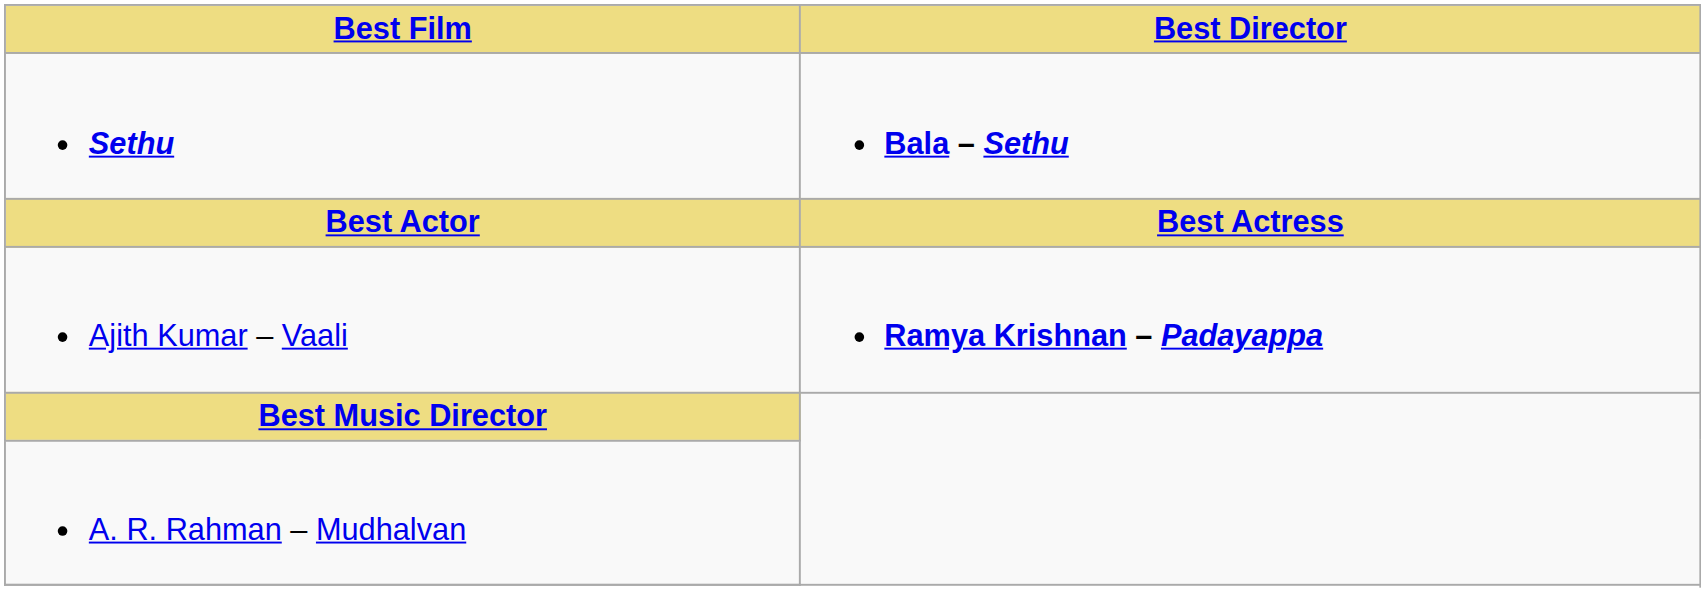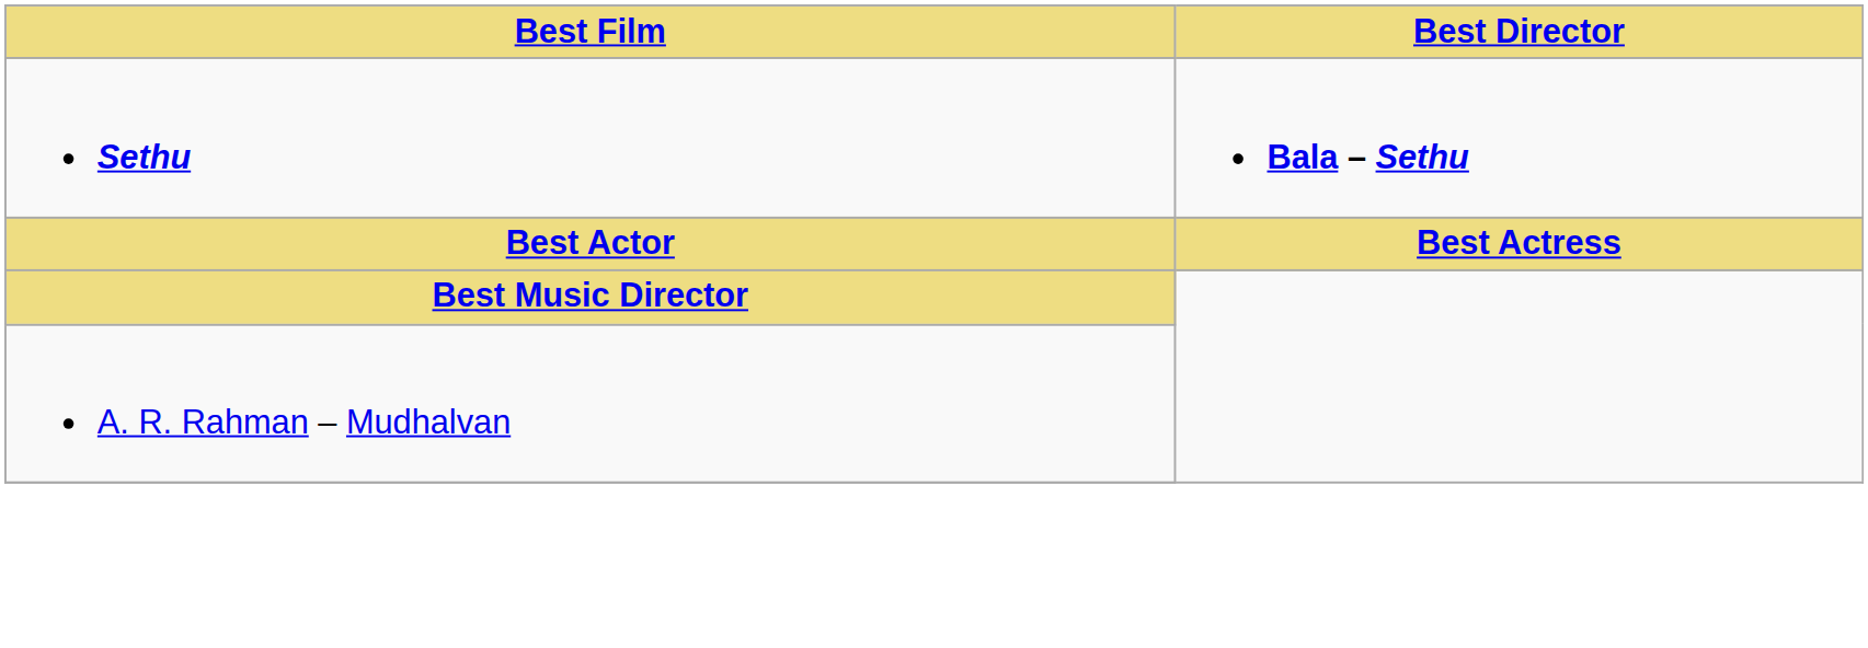- row: Ajith Kumar – Vaali | Ramya Krishnan – Padayappa
